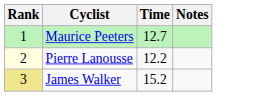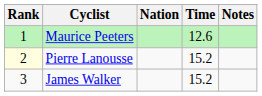+ column: Nation
Maurice Peeters | Time: 12.7 -> 12.6
Pierre Lanousse | Time: 12.2 -> 15.2
James Walker | Rank: khaki background -> no background
